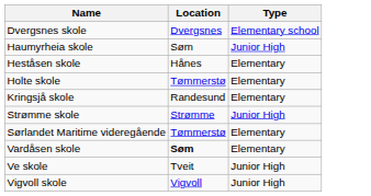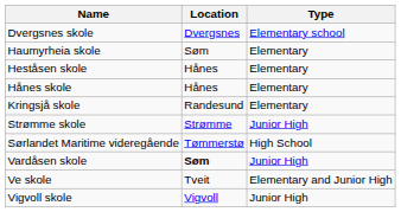Haumyrheia skole | Type: Junior High -> Elementary
- row: Holte skole | Tømmerstø | Elementary
+ row: Hånes skole | Hånes | Elementary
Sørlandet Maritime videregående | Type: Elementary -> High School
Vardåsen skole | Type: Elementary -> Junior High
Ve skole | Type: Junior High -> Elementary and Junior High
